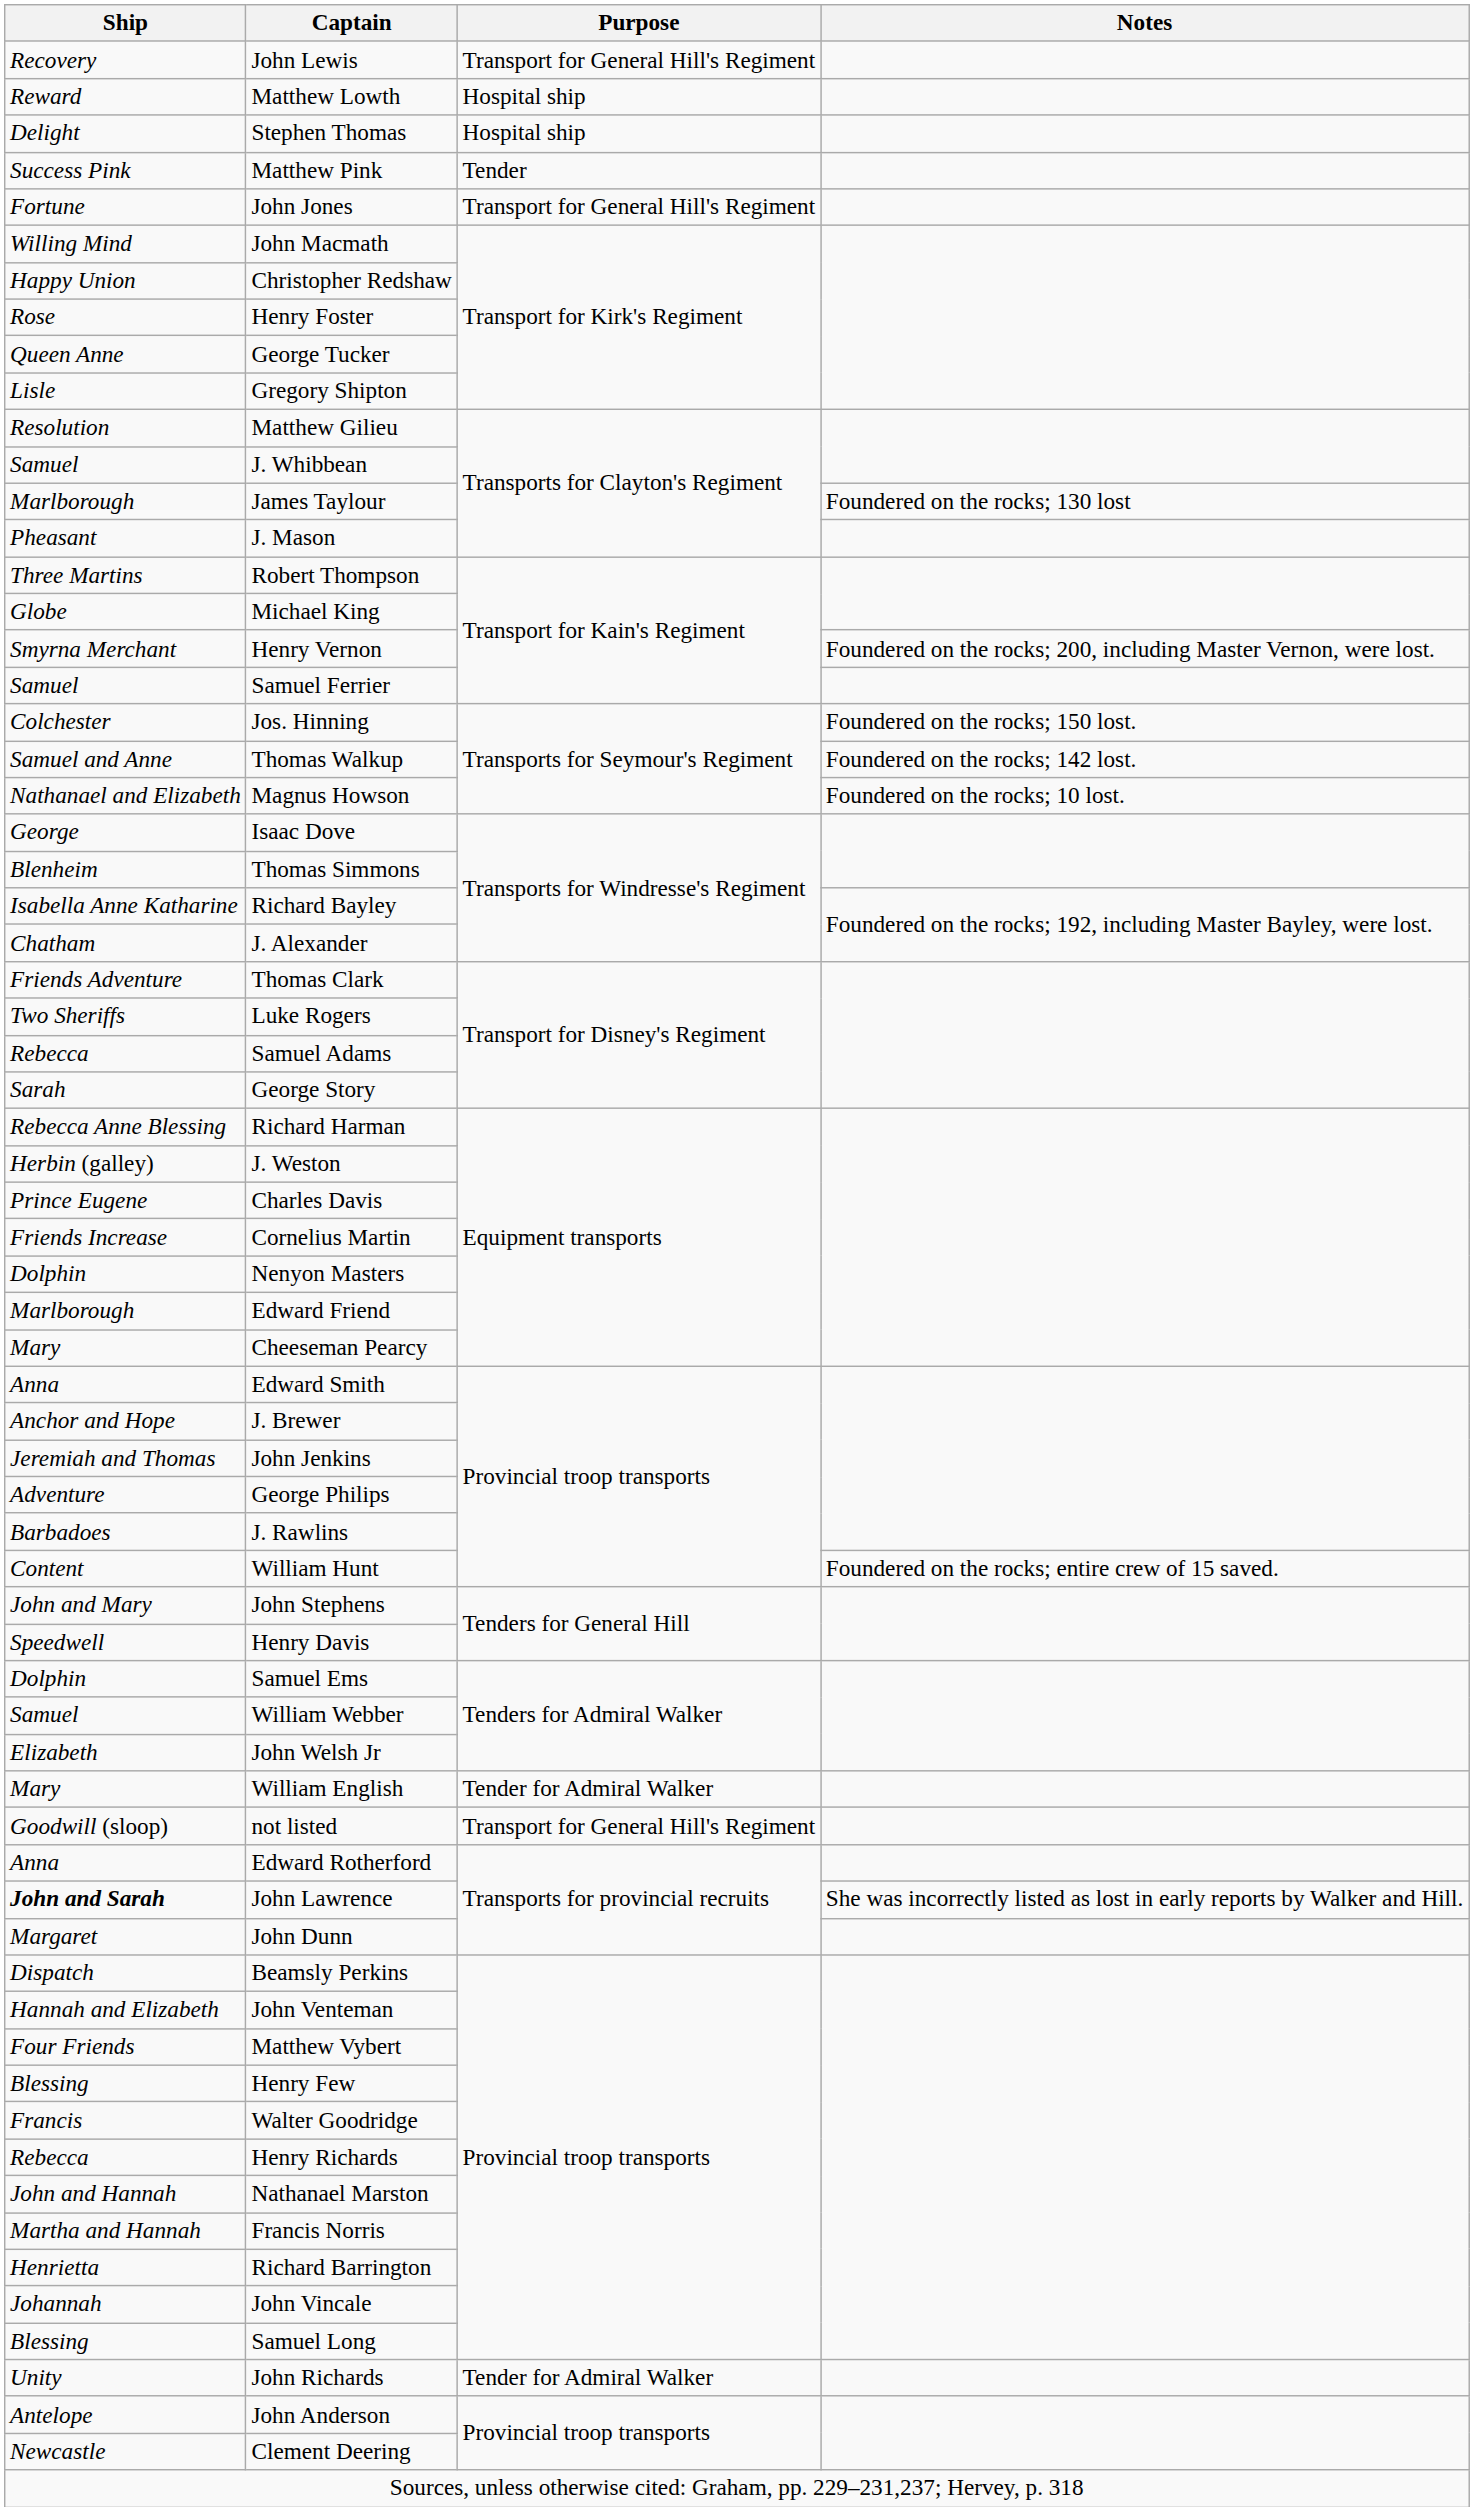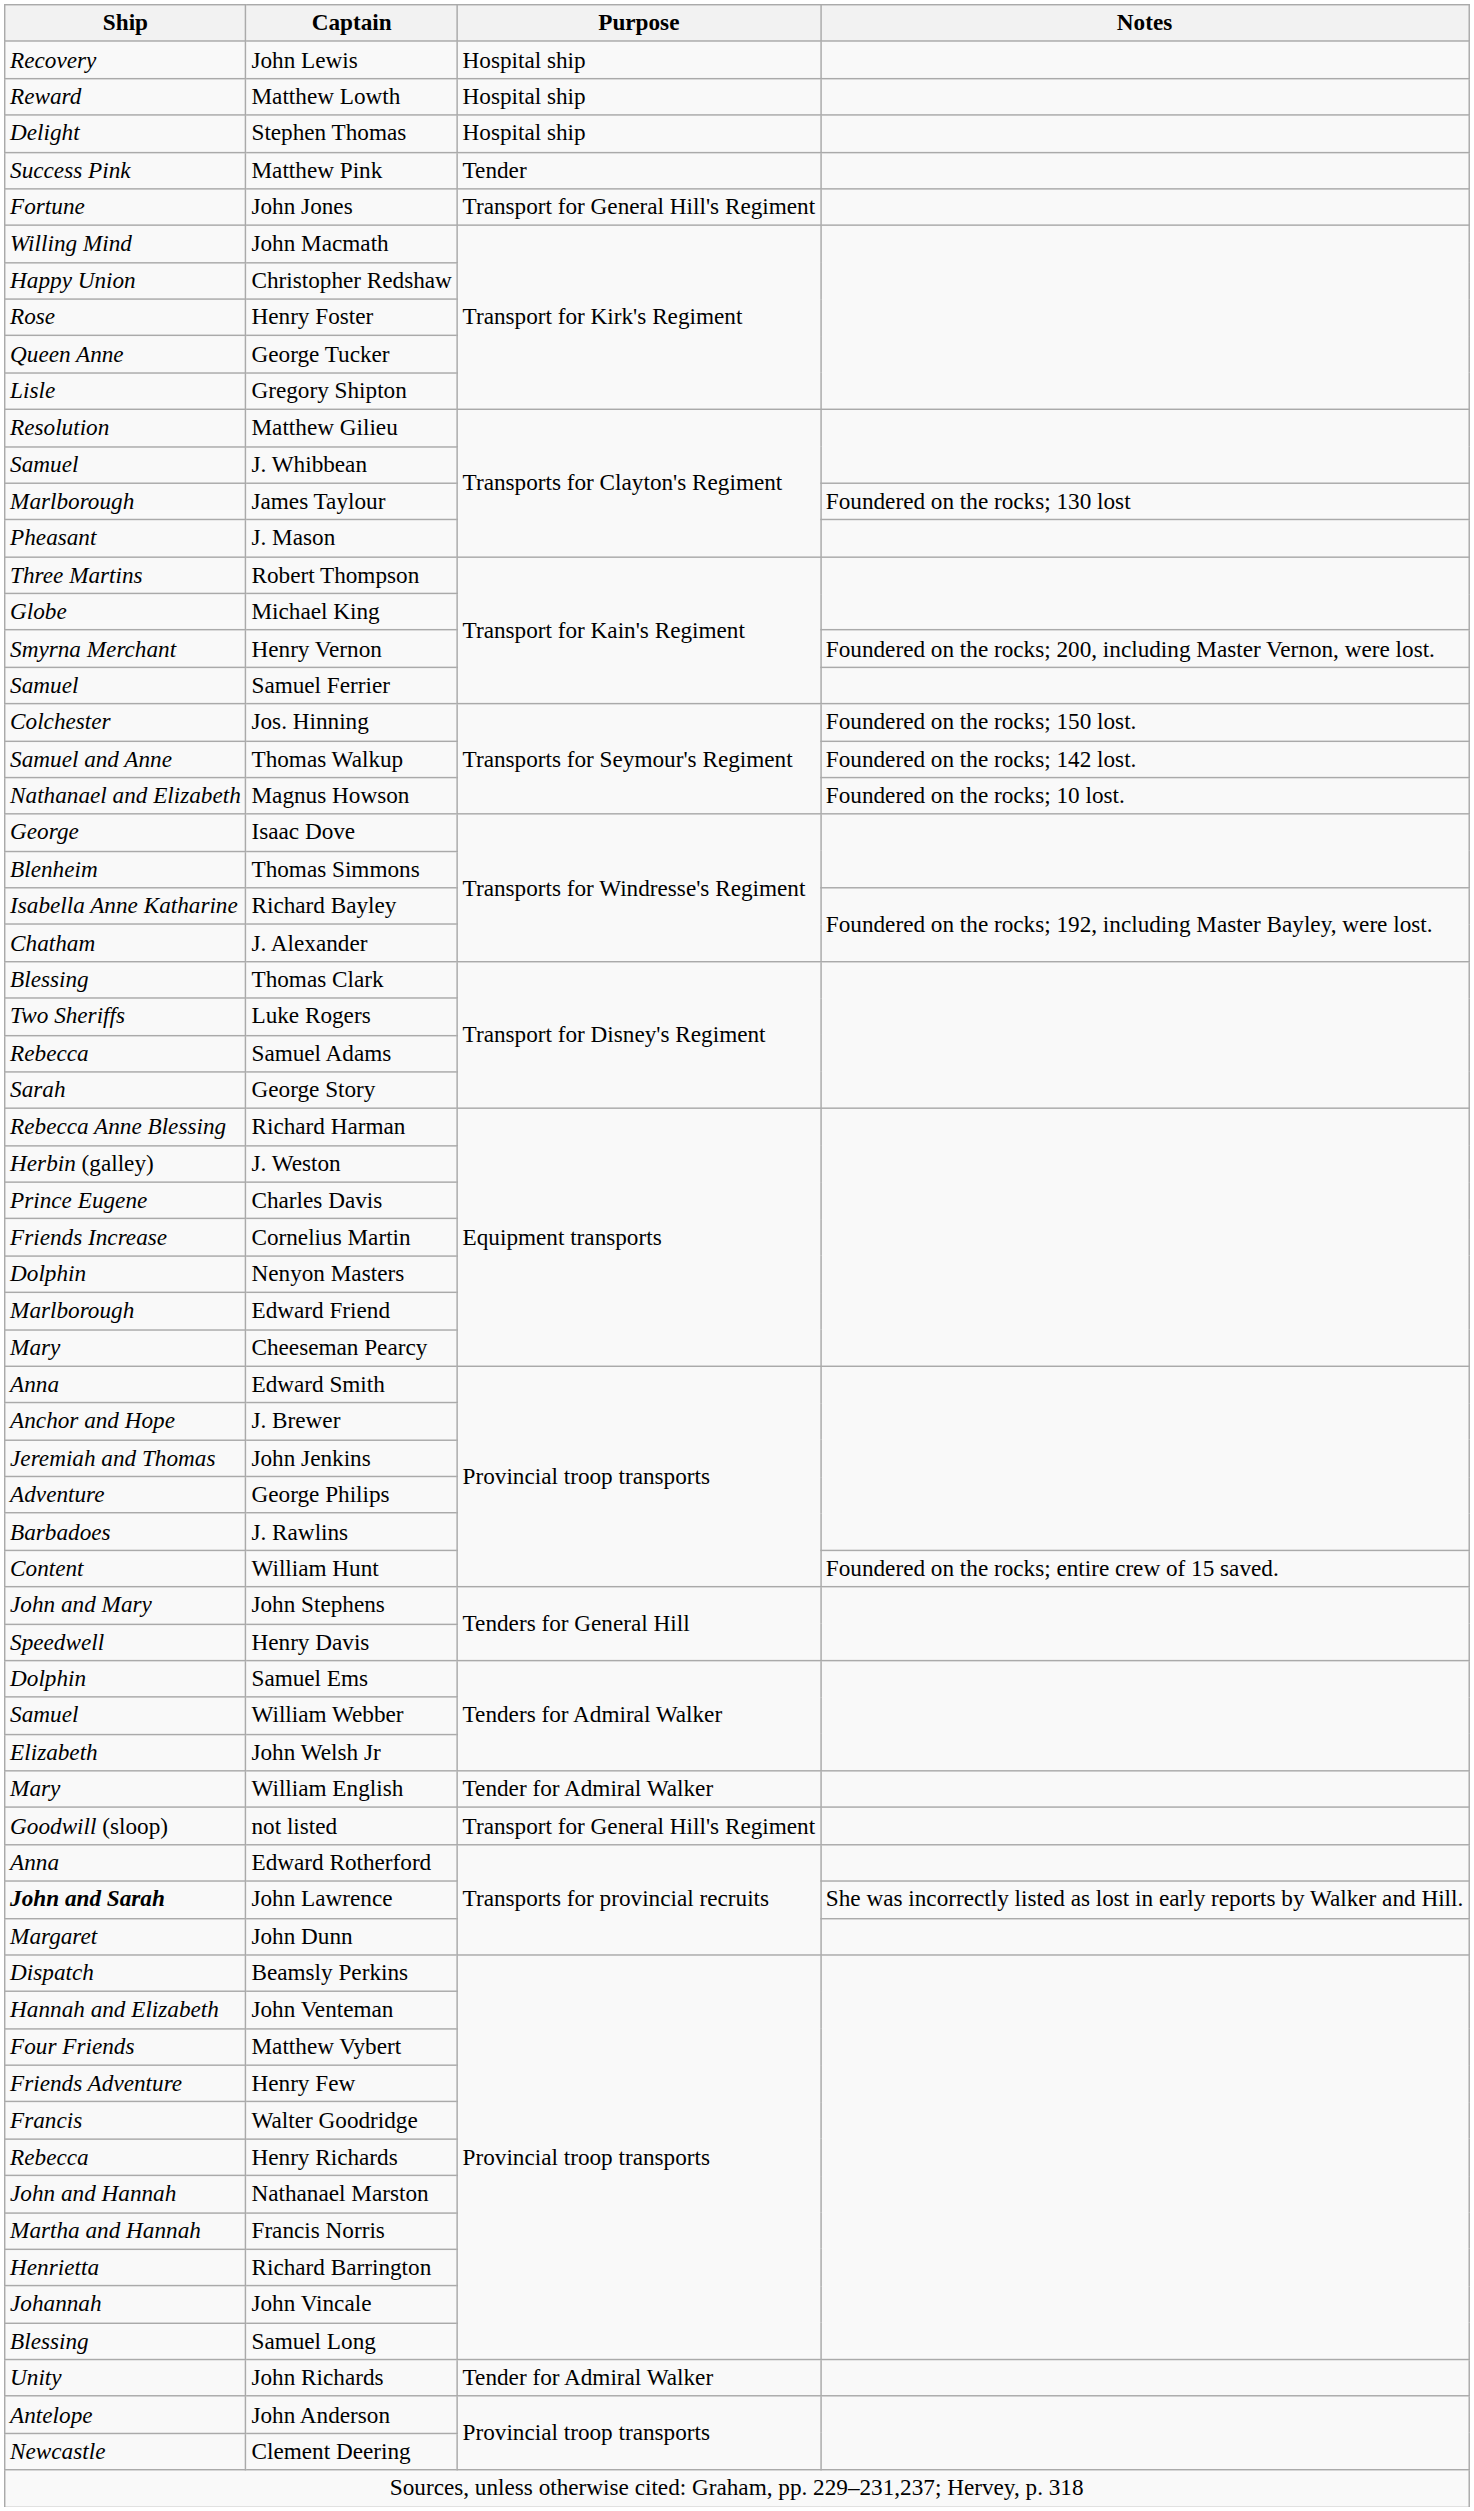John Lewis | Purpose: Transport for General Hill's Regiment -> Hospital ship
Thomas Clark | Ship: Friends Adventure -> Blessing
Henry Few | Ship: Blessing -> Friends Adventure
